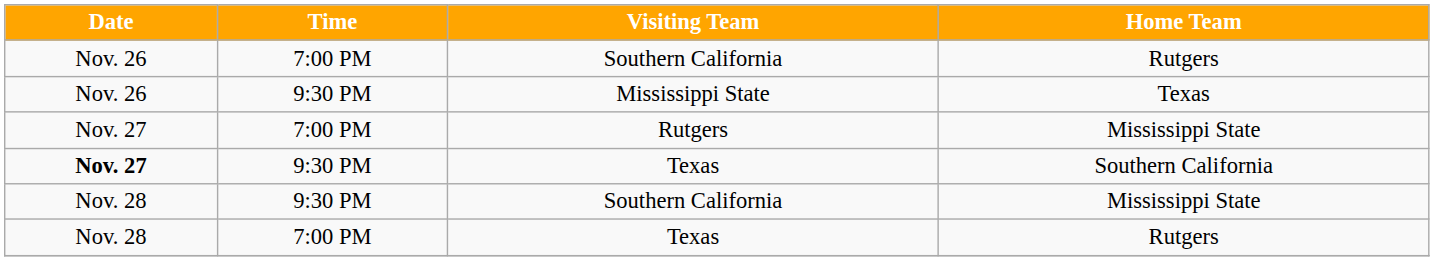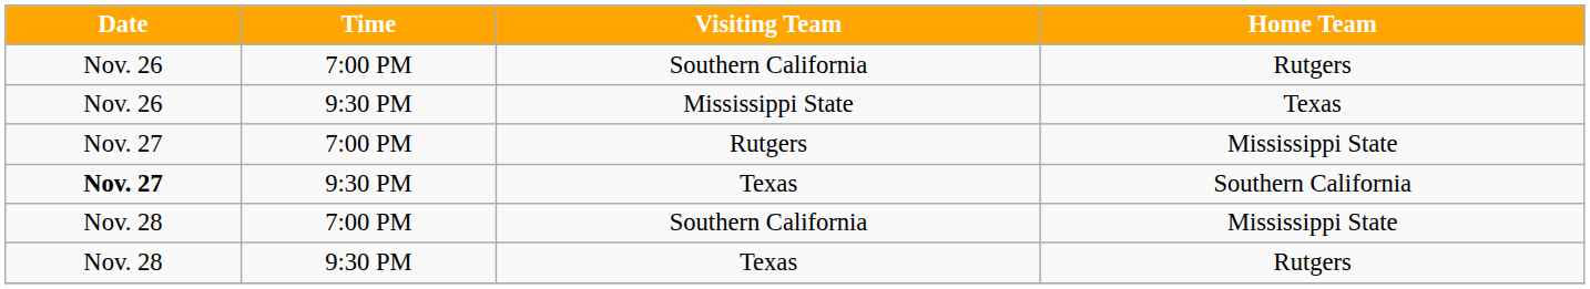Southern California / Mississippi State | Time: 9:30 PM -> 7:00 PM
Texas / Rutgers | Time: 7:00 PM -> 9:30 PM
